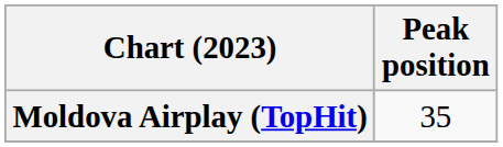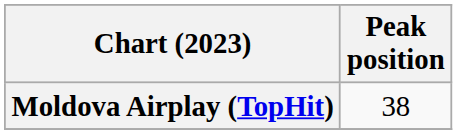Moldova Airplay (TopHit) | Peak position: 35 -> 38
